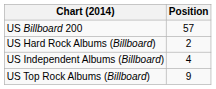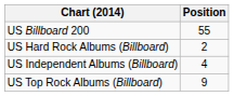US Billboard 200 | Position: 57 -> 55
